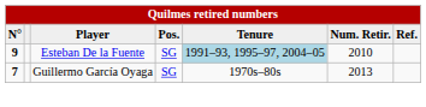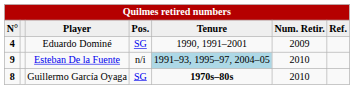+ row: 4 | Eduardo Dominé | SG | 1990, 1991–2001 | 2009
Esteban De la Fuente | Pos.: SG -> n/i
Guillermo García Oyaga | N°: 7 -> 8
Guillermo García Oyaga | Tenure: normal -> bold
Guillermo García Oyaga | Num. Retir.: 2013 -> 2010
